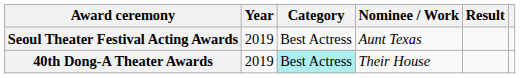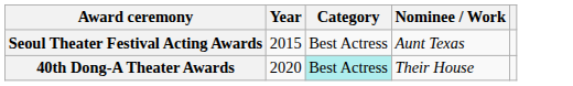- column: Result
Seoul Theater Festival Acting Awards | Year: 2019 -> 2015
40th Dong-A Theater Awards | Year: 2019 -> 2020
